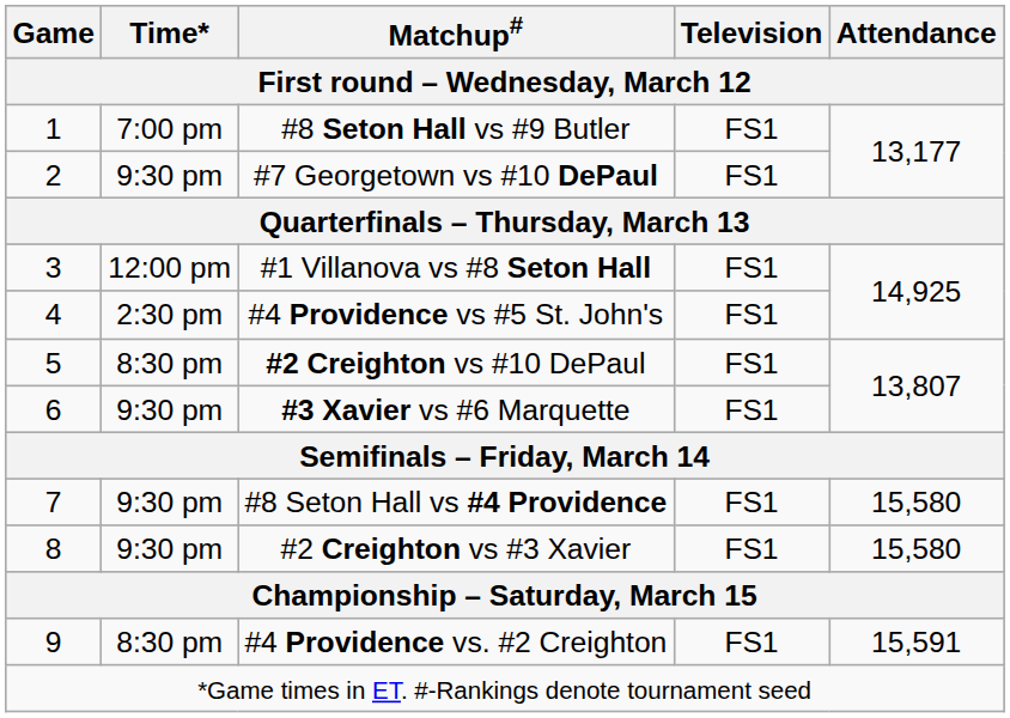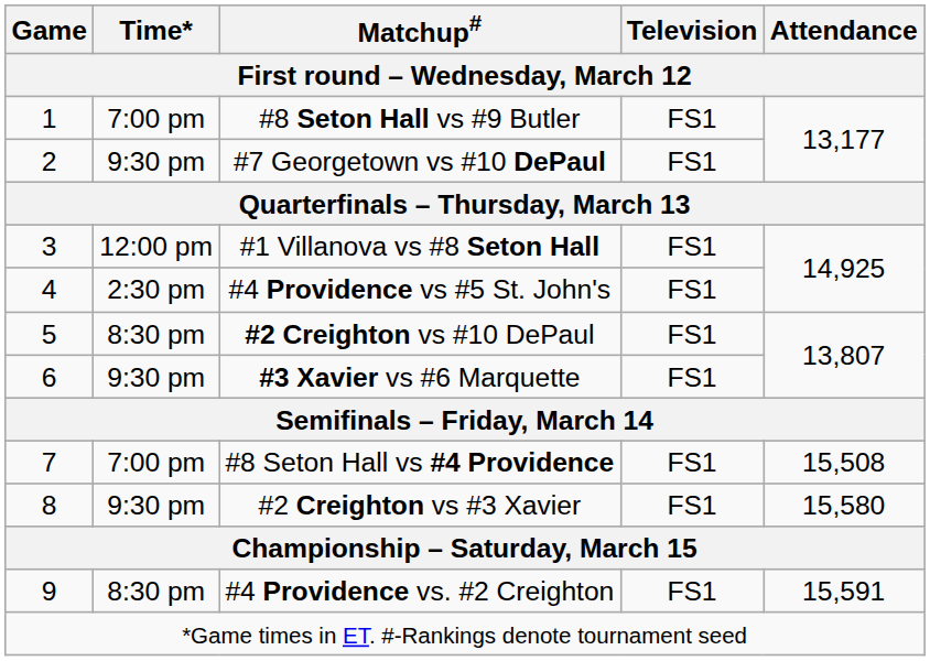#8 Seton Hall vs #4 Providence | Time*: 9:30 pm -> 7:00 pm
#8 Seton Hall vs #4 Providence | Attendance: 15,580 -> 15,508
